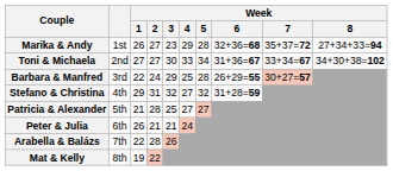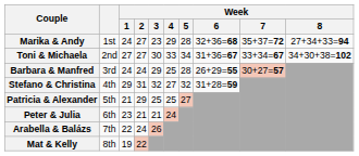Marika & Andy | Week / 1: 26 -> 24
Barbara & Manfred | Week / 1: 22 -> 24
Patricia & Alexander | Week / 2: 28 -> 29
Patricia & Alexander | Week / 4: 27 -> 25
Peter & Julia | Week / 1: 26 -> 23
Arabella & Balázs | Week / 2: 28 -> 24
